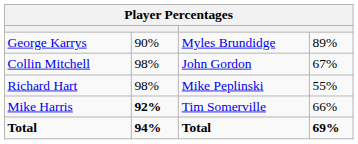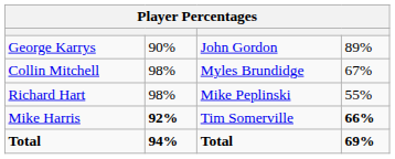George Karrys | column 3: Myles Brundidge -> John Gordon
Collin Mitchell | column 3: John Gordon -> Myles Brundidge
Mike Harris | column 4: normal -> bold
